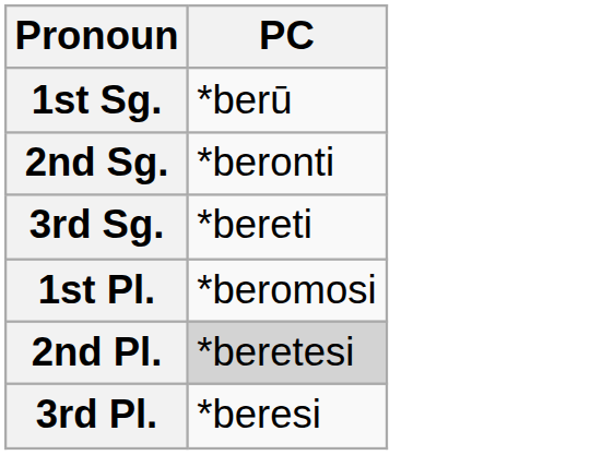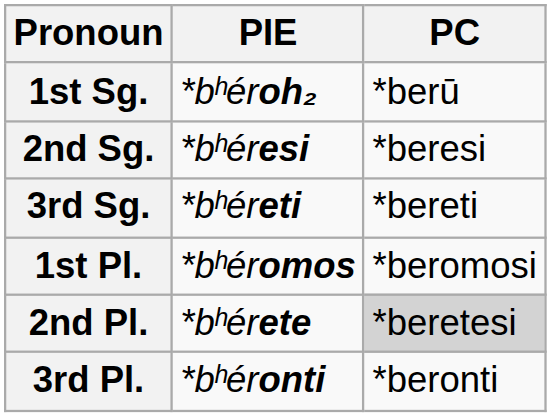+ column: PIE | *bʰéroh₂ | *bʰéresi | *bʰéreti | *bʰéromos | *bʰérete | *bʰéronti
2nd Sg. | PC: *beronti -> *beresi
3rd Pl. | PC: *beresi -> *beronti
